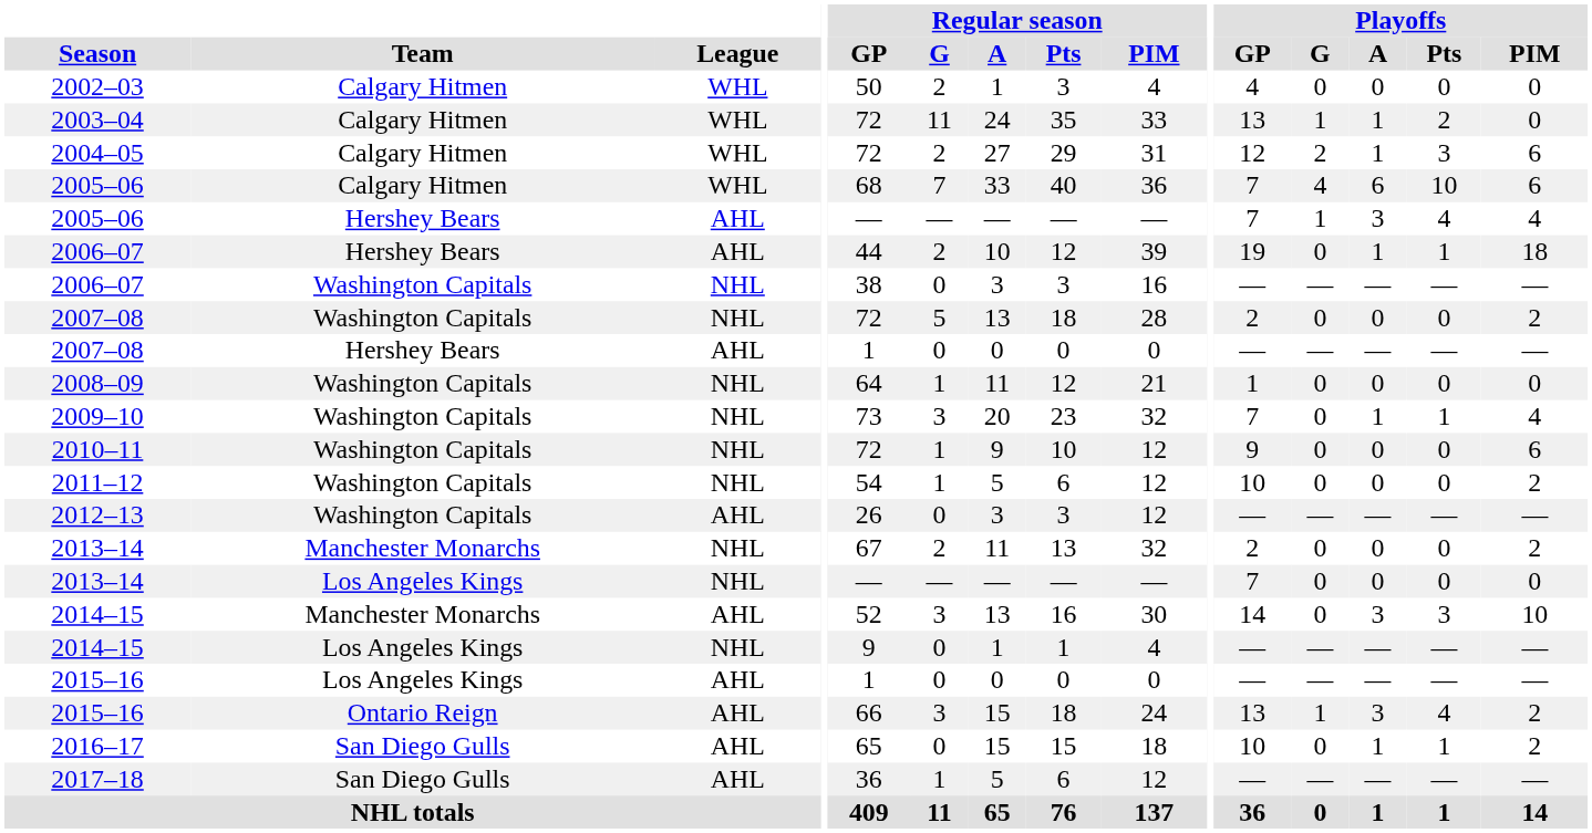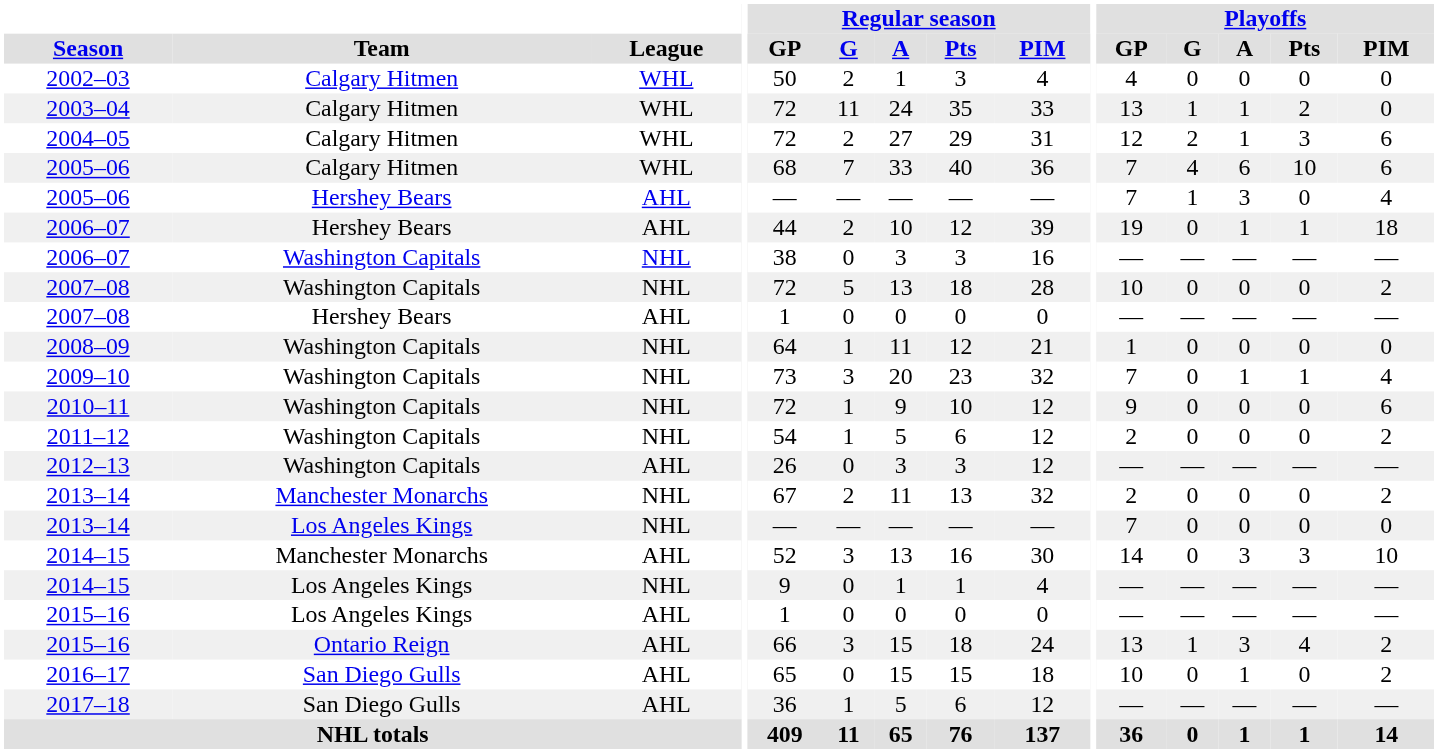2005–06 / Hershey Bears | Playoffs / Pts: 4 -> 0
2007–08 / Washington Capitals | Playoffs / GP: 2 -> 10
2011–12 | Playoffs / GP: 10 -> 2
2016–17 | Playoffs / Pts: 1 -> 0
